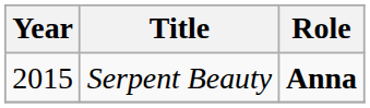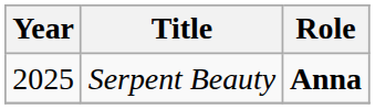Serpent Beauty | Year: 2015 -> 2025
